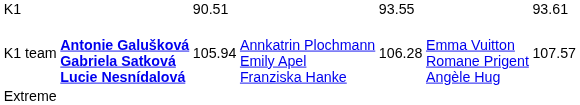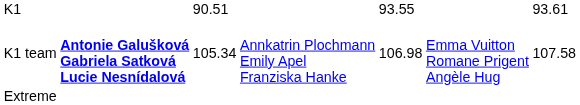K1 team | column 3: 105.94 -> 105.34
K1 team | column 5: 106.28 -> 106.98
K1 team | column 7: 107.57 -> 107.58
